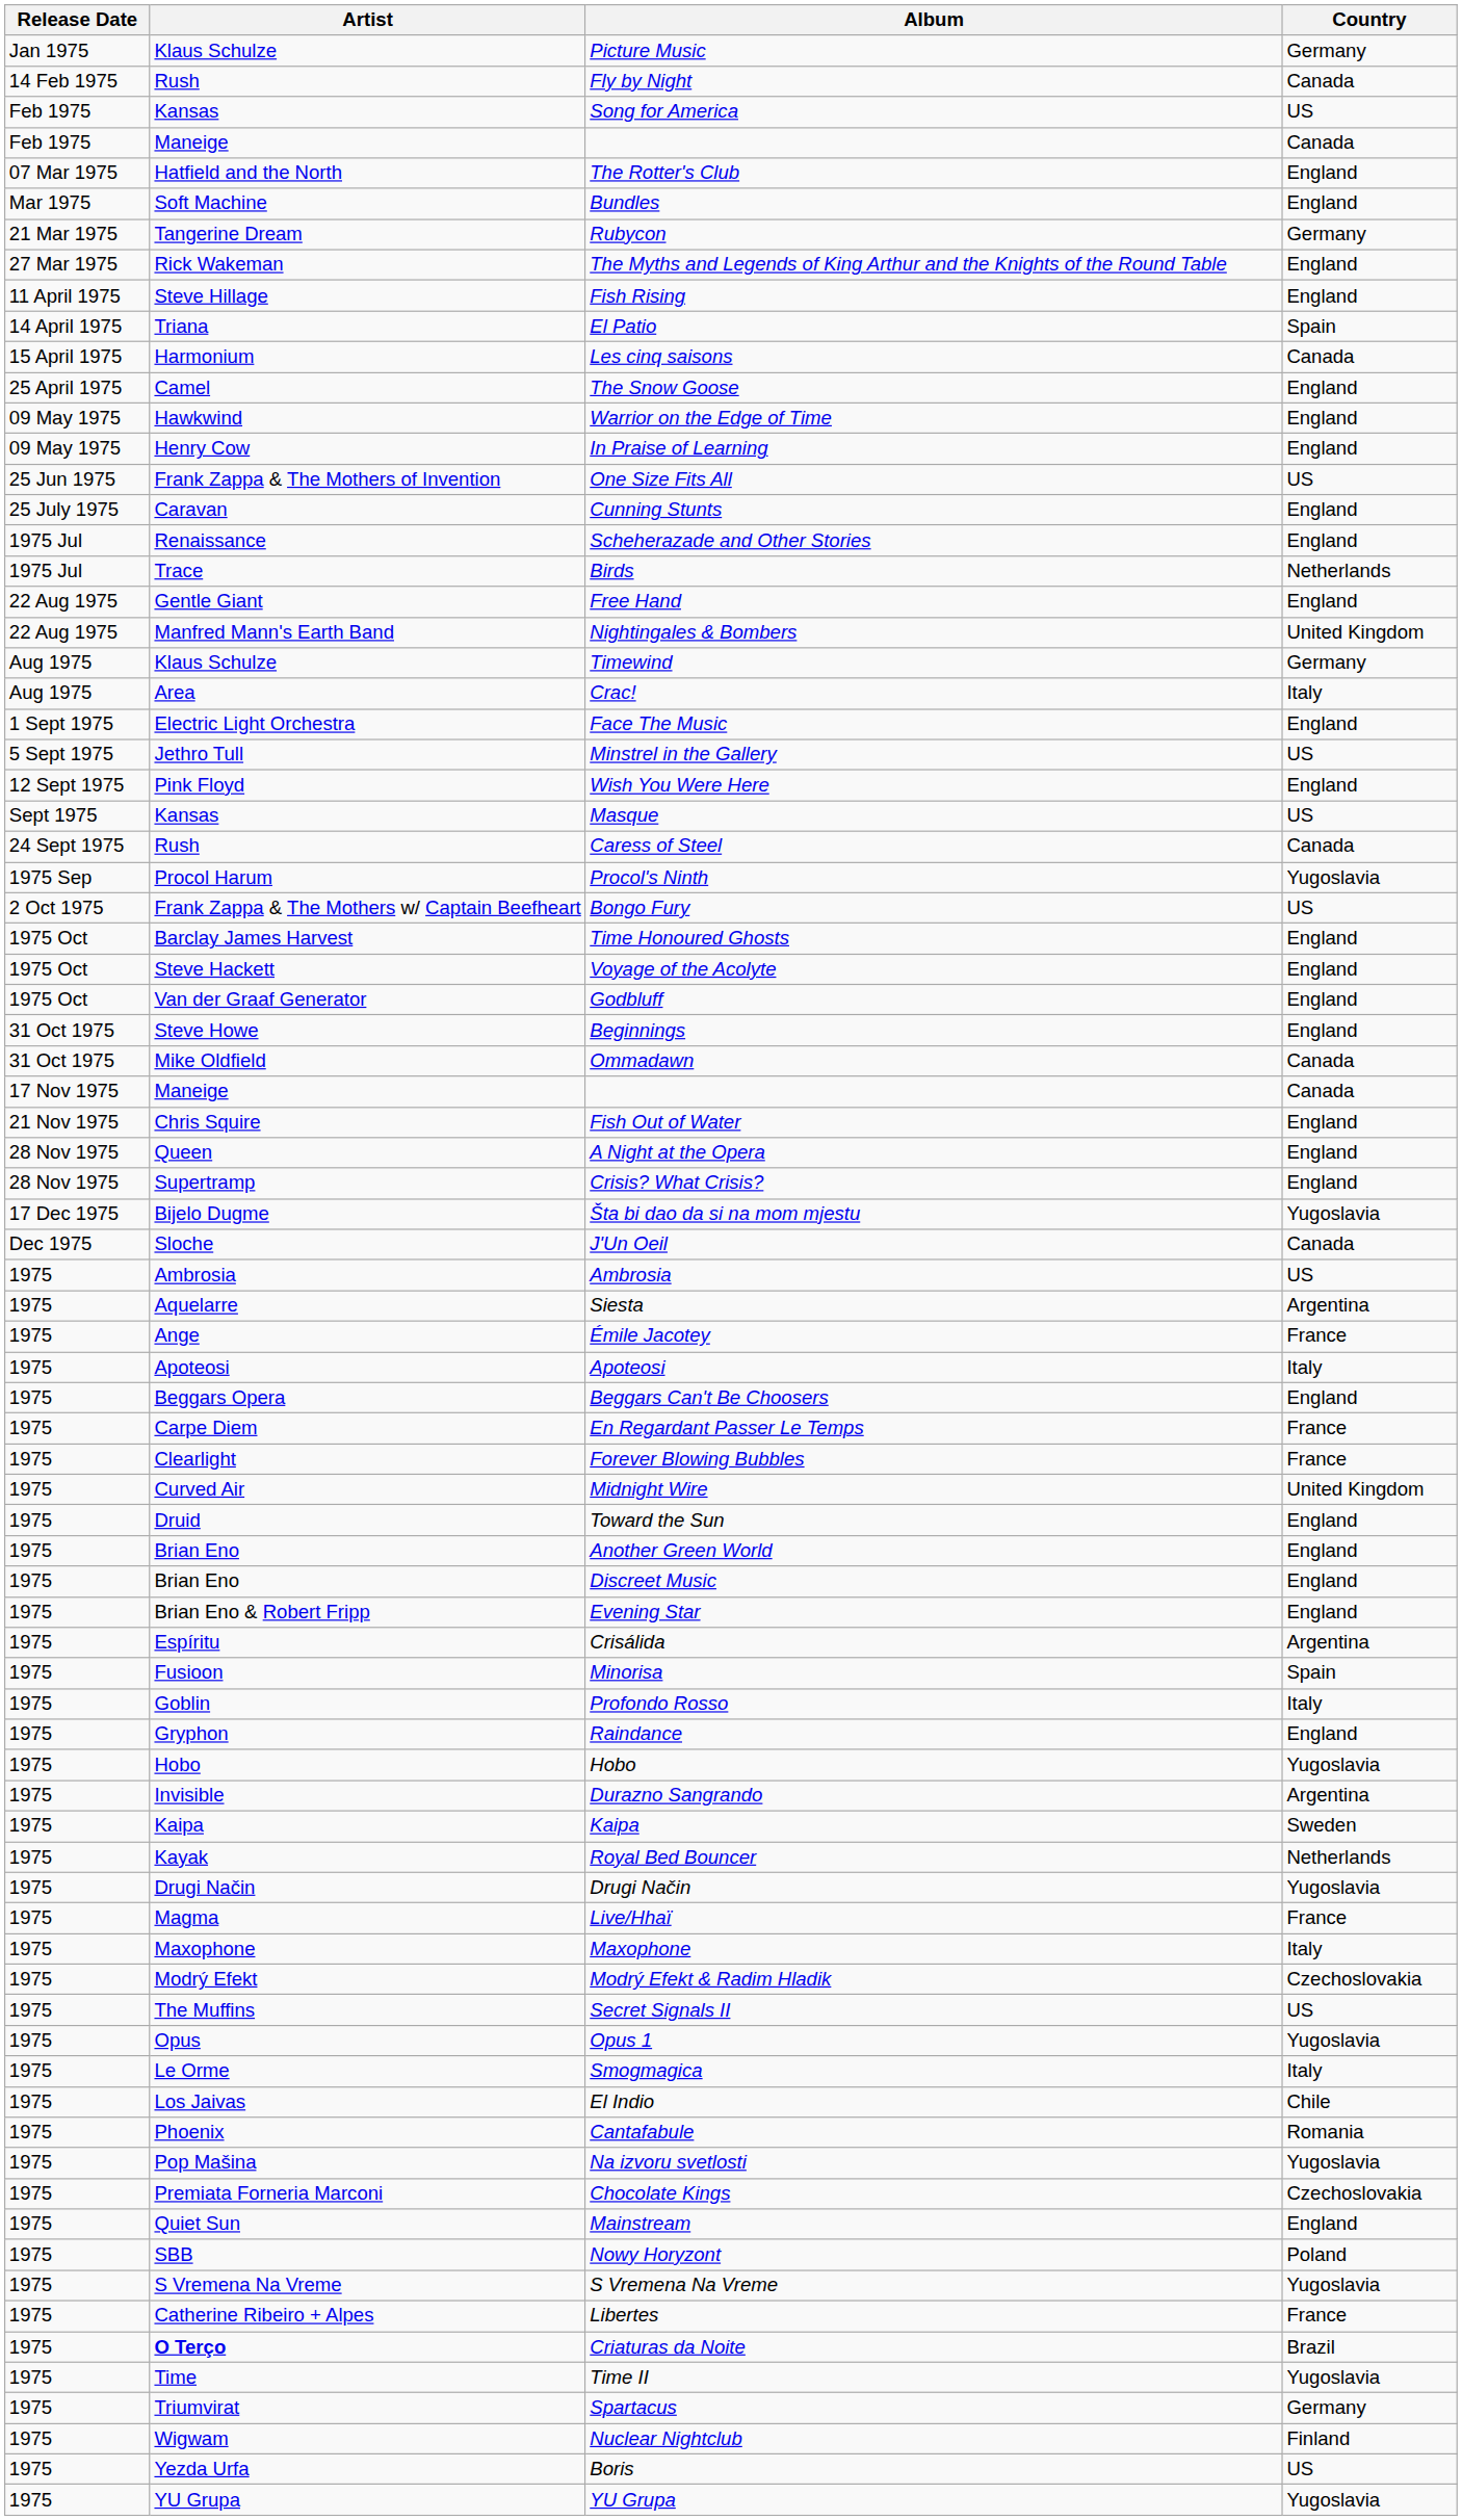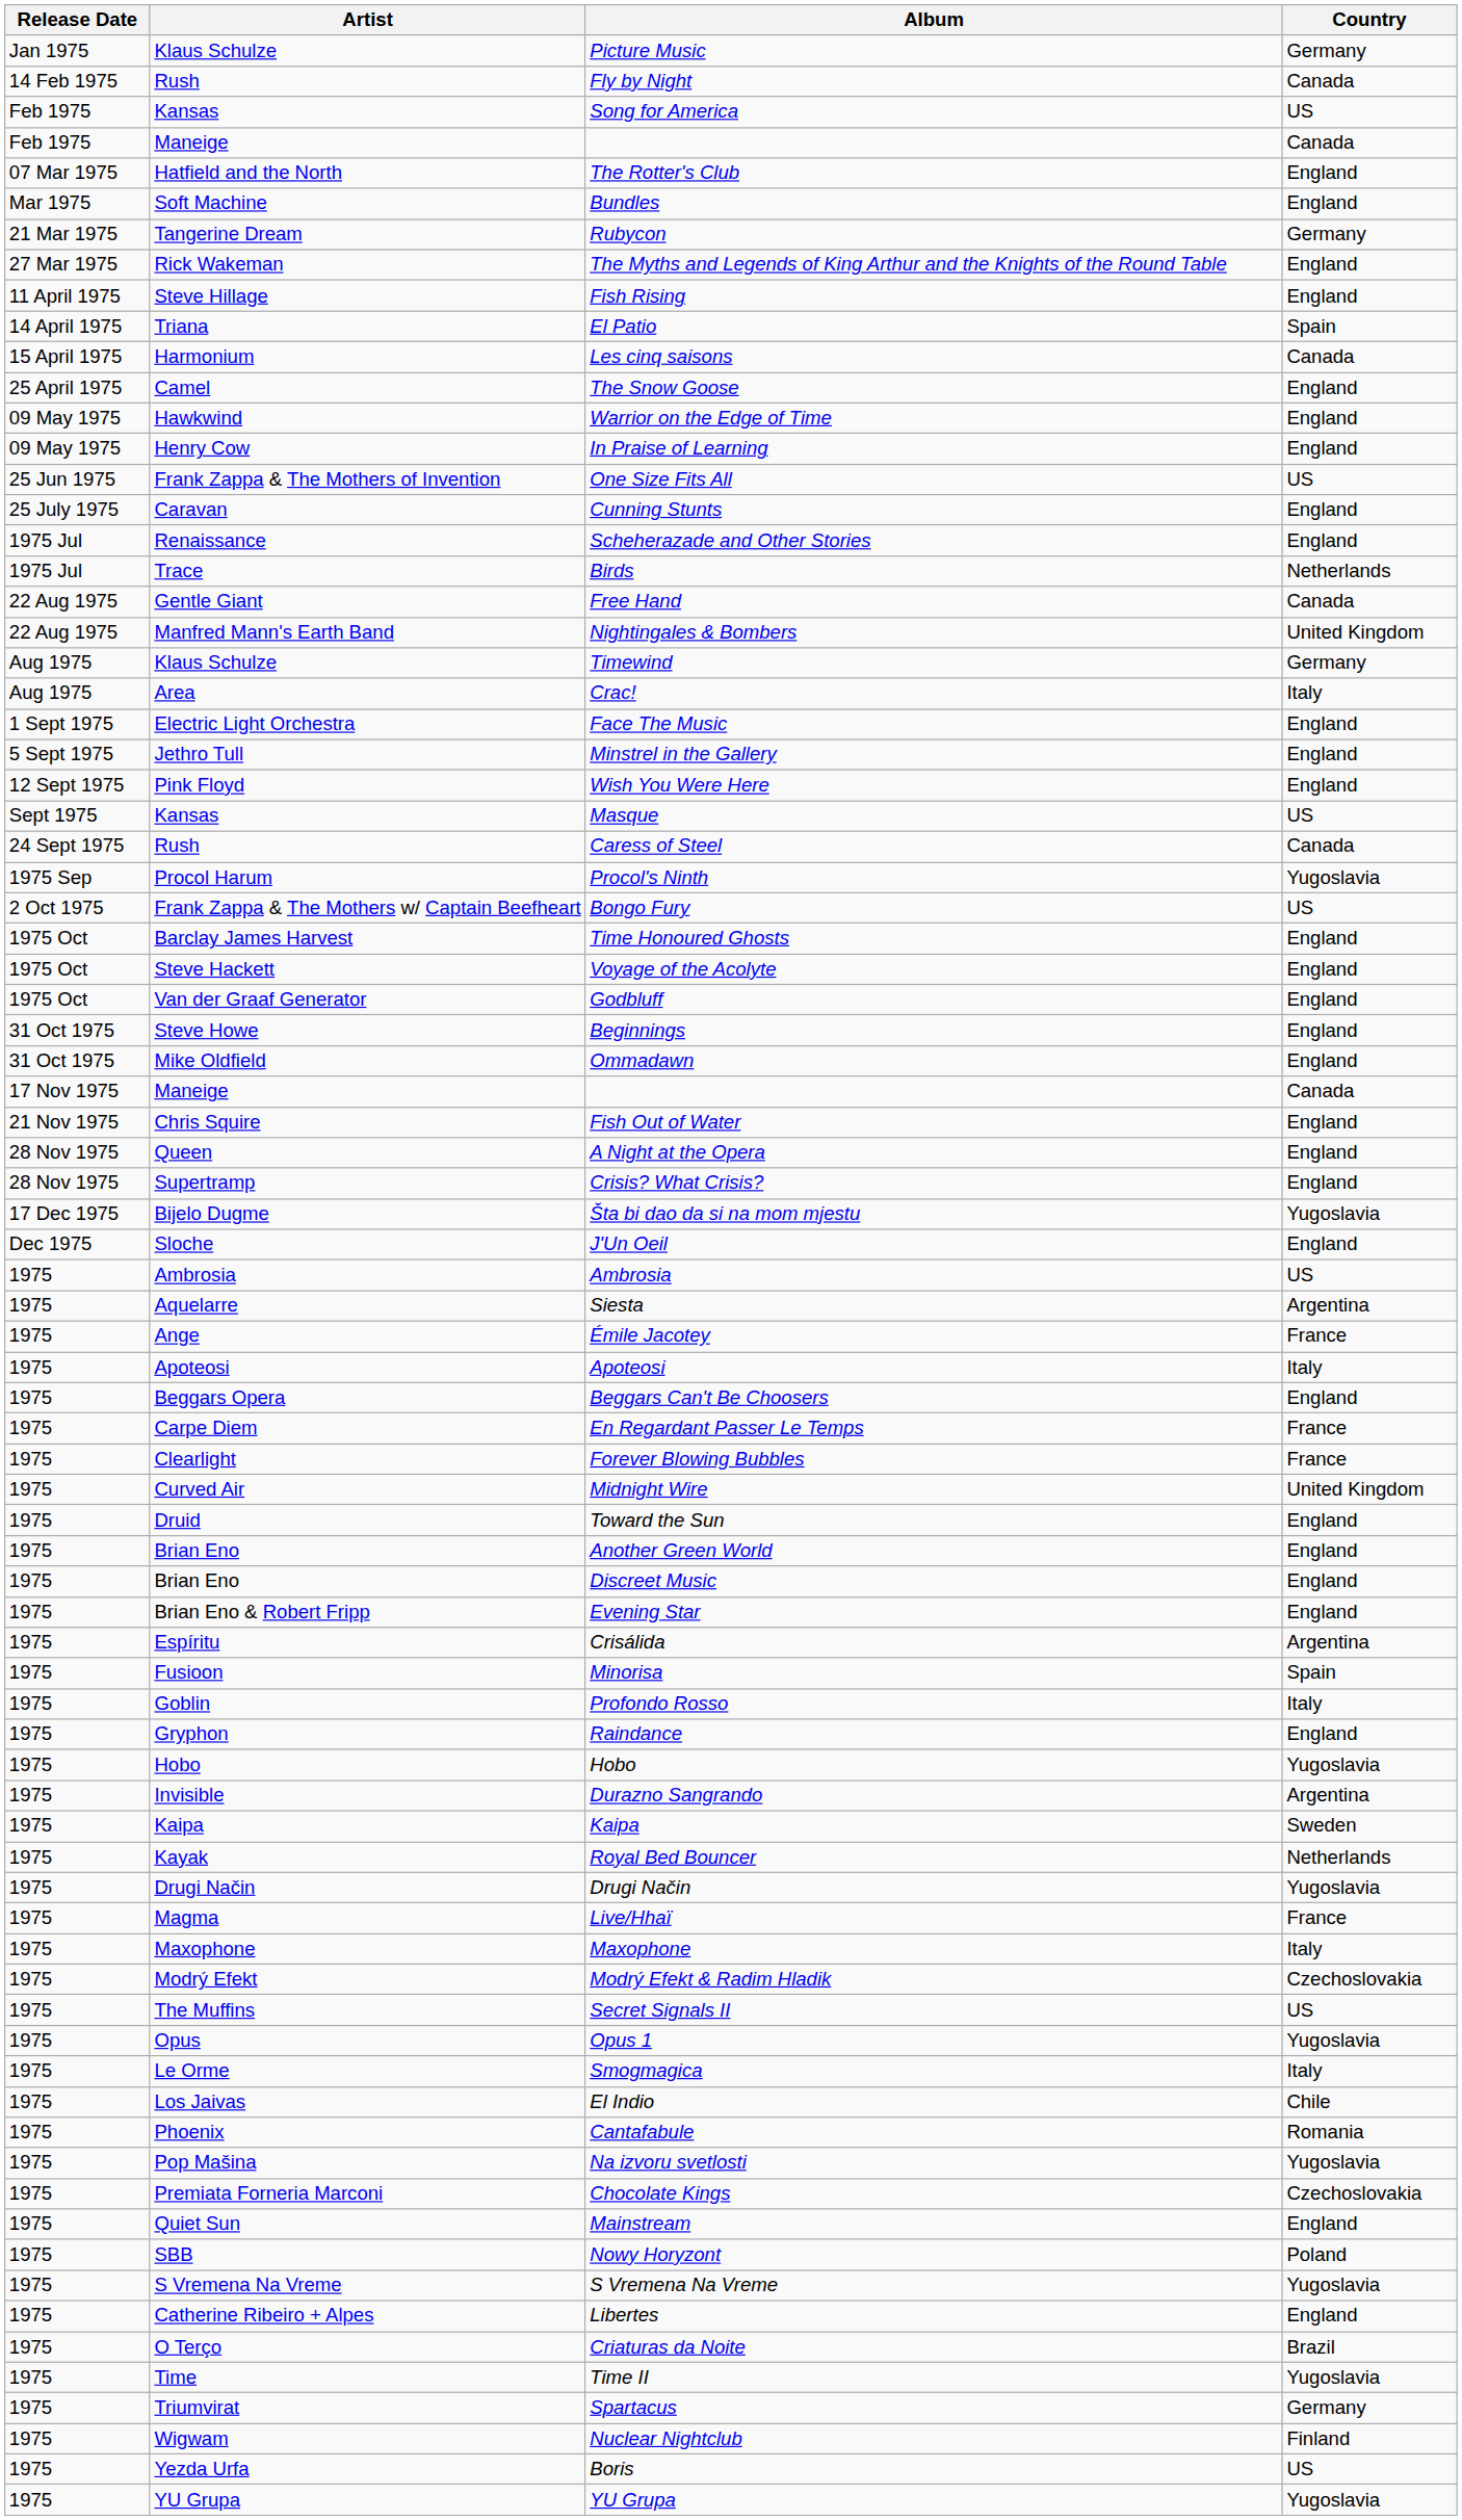Free Hand | Country: England -> Canada
Minstrel in the Gallery | Country: US -> England
Ommadawn | Country: Canada -> England
J'Un Oeil | Country: Canada -> England
Libertes | Country: France -> England
Criaturas da Noite | Artist: bold -> normal
